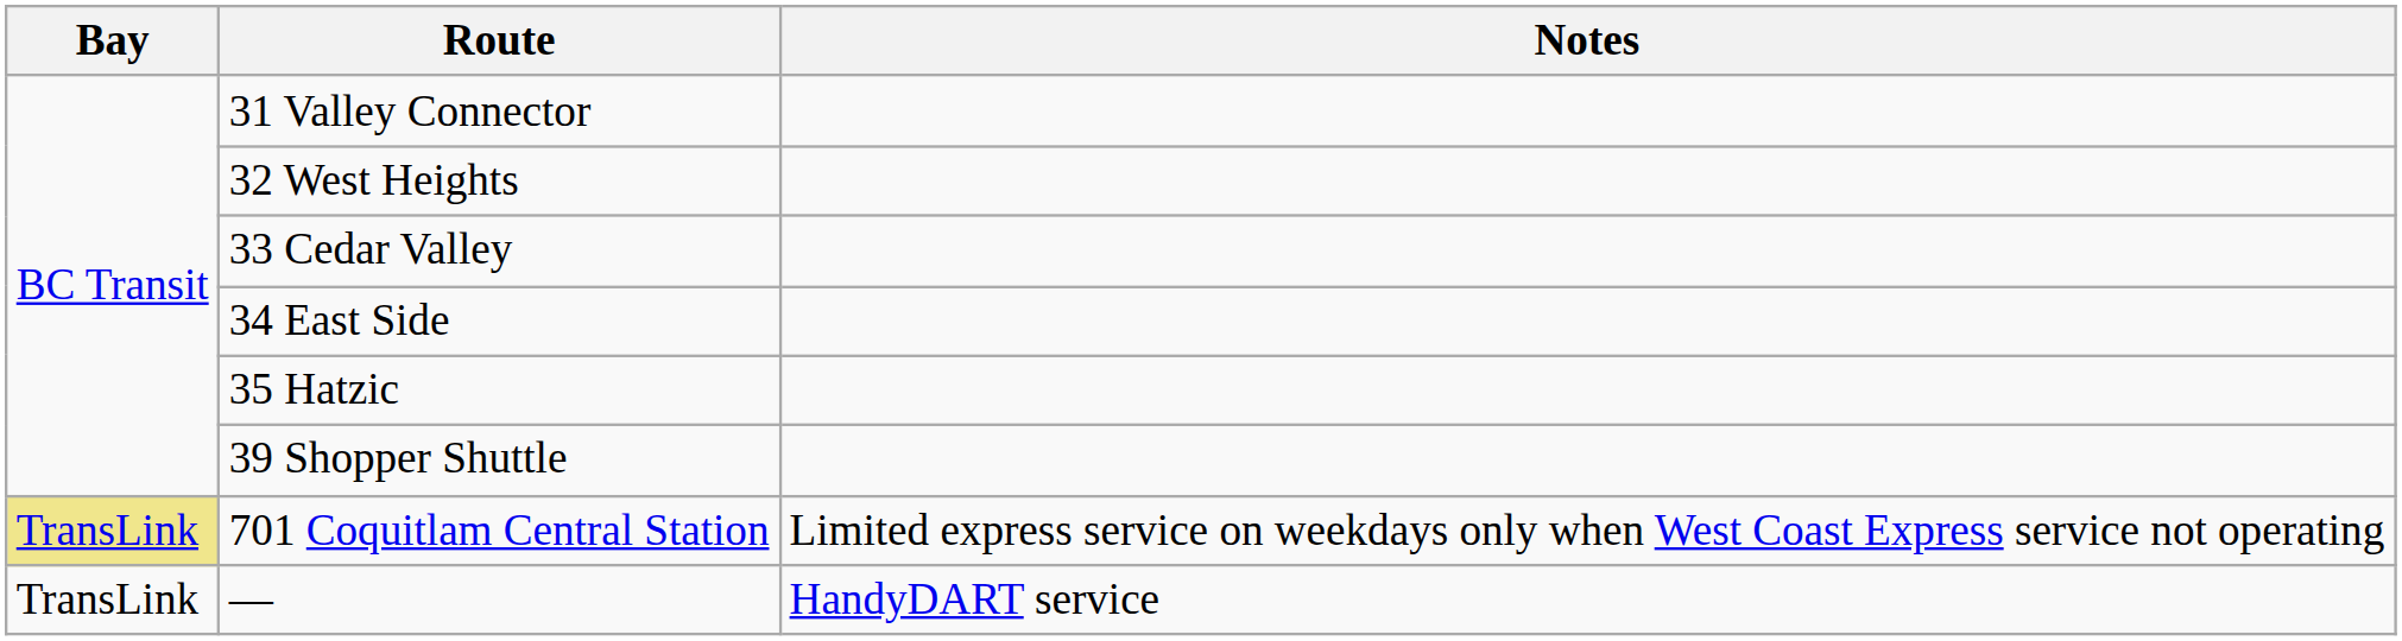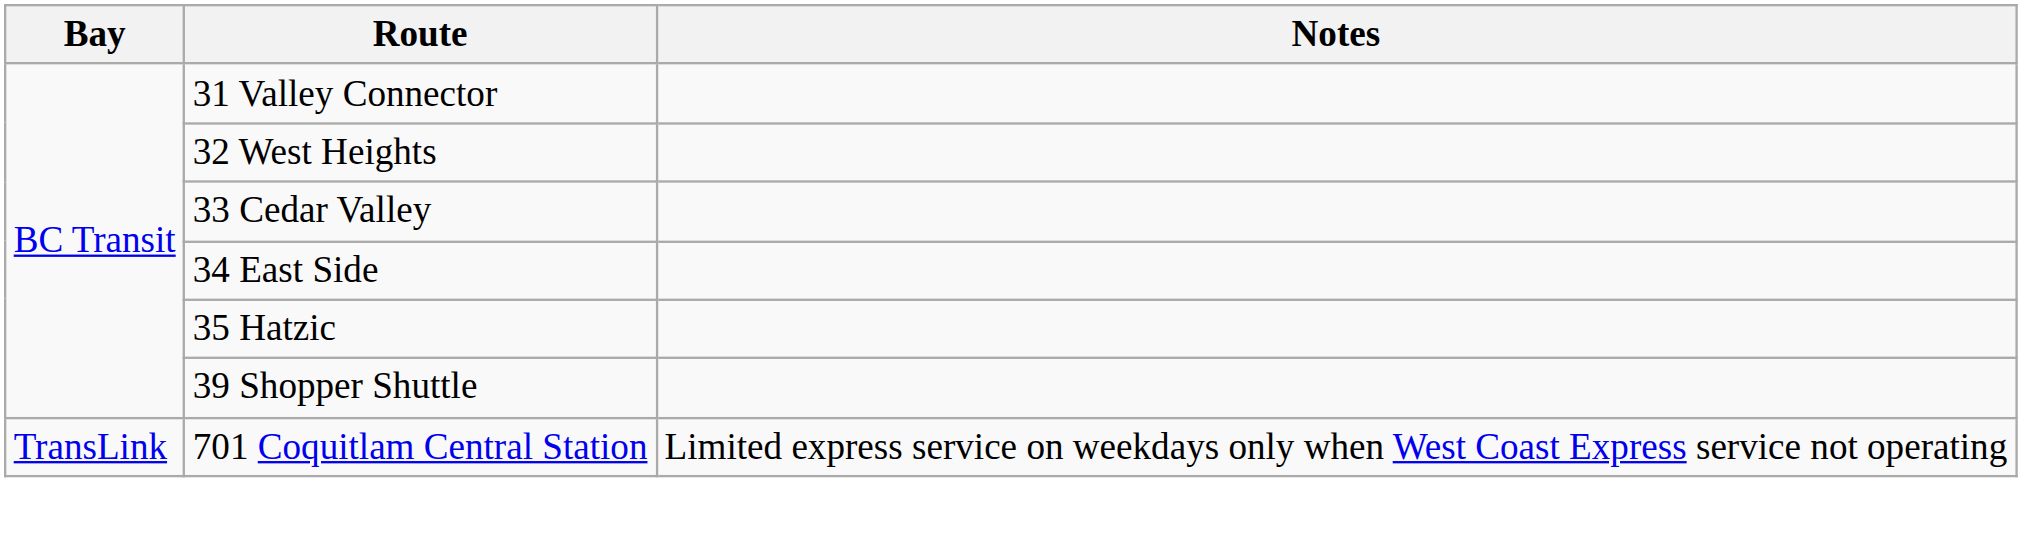701 Coquitlam Central Station | Bay: khaki background -> no background
- row: TransLink | — | HandyDART service
